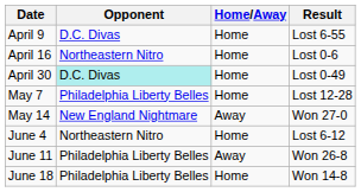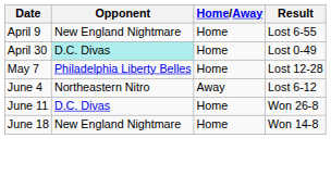April 9 | Opponent: D.C. Divas -> New England Nightmare
- row: April 16 | Northeastern Nitro | Home | Lost 0-6
- row: May 14 | New England Nightmare | Away | Won 27-0
June 4 | Home/Away: Home -> Away
June 11 | Opponent: Philadelphia Liberty Belles -> D.C. Divas
June 11 | Home/Away: Away -> Home
June 18 | Opponent: Philadelphia Liberty Belles -> New England Nightmare
